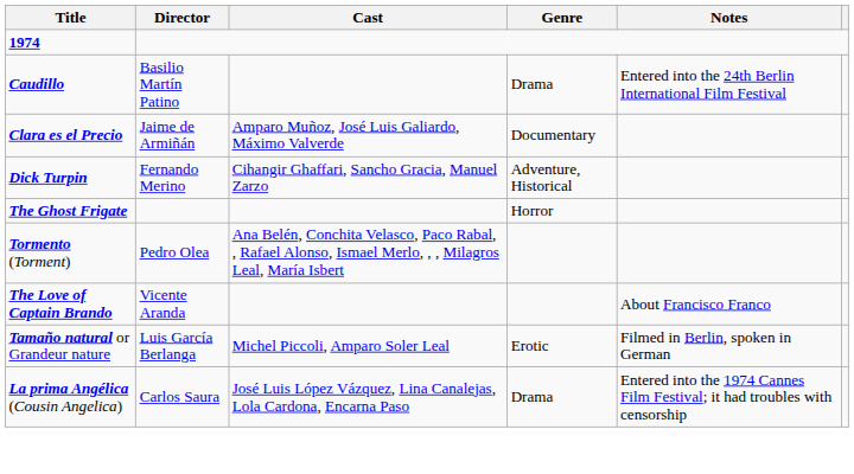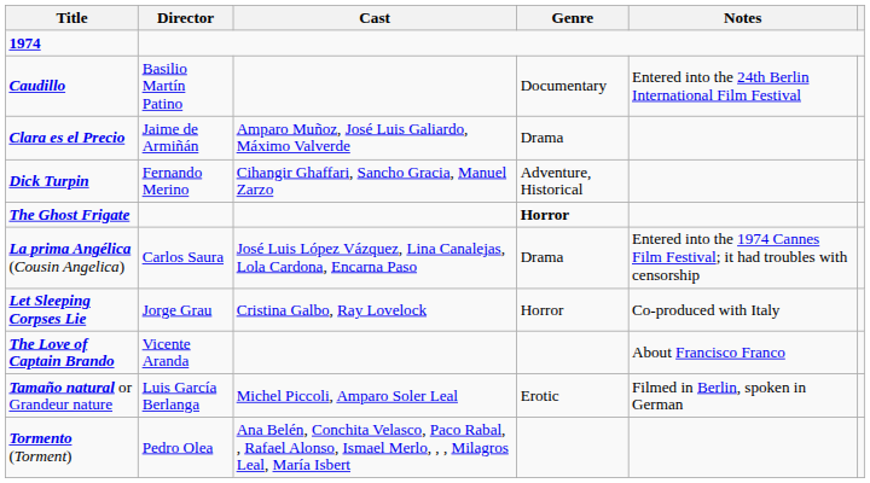Caudillo | Genre: Drama -> Documentary
Clara es el Precio | Genre: Documentary -> Drama
The Ghost Frigate | Genre: normal -> bold
rows swapped: La prima Angélica (Cousin Angelica) <-> Tormento (Torment)
+ row: Let Sleeping Corpses Lie | Jorge Grau | Cristina Galbo, Ray Lovelock | Horror | Co-produced with Italy
